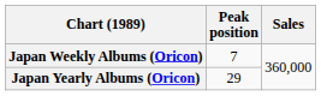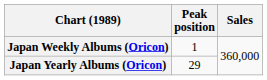Japan Weekly Albums (Oricon) | Peak position: 7 -> 1
